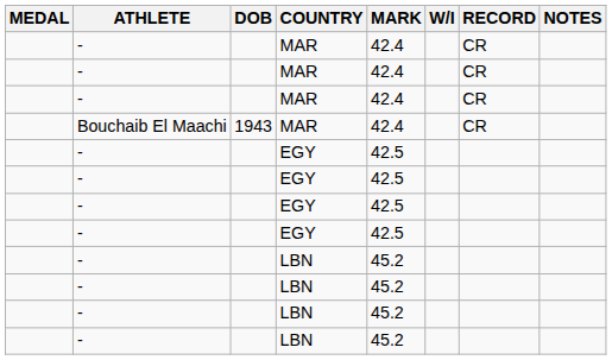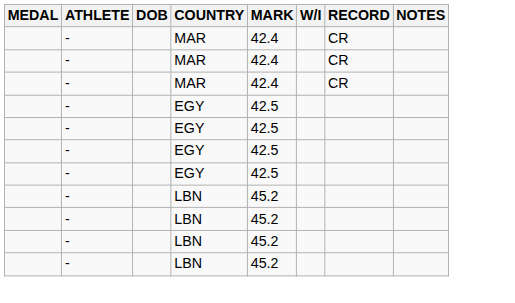- row: Bouchaib El Maachi | 1943 | MAR | 42.4 | CR
